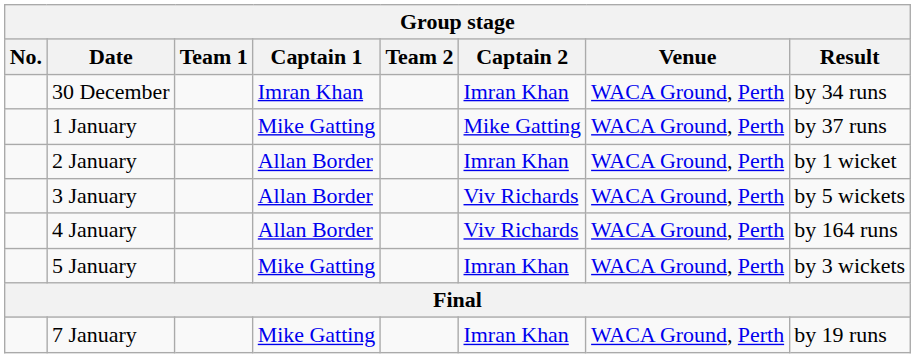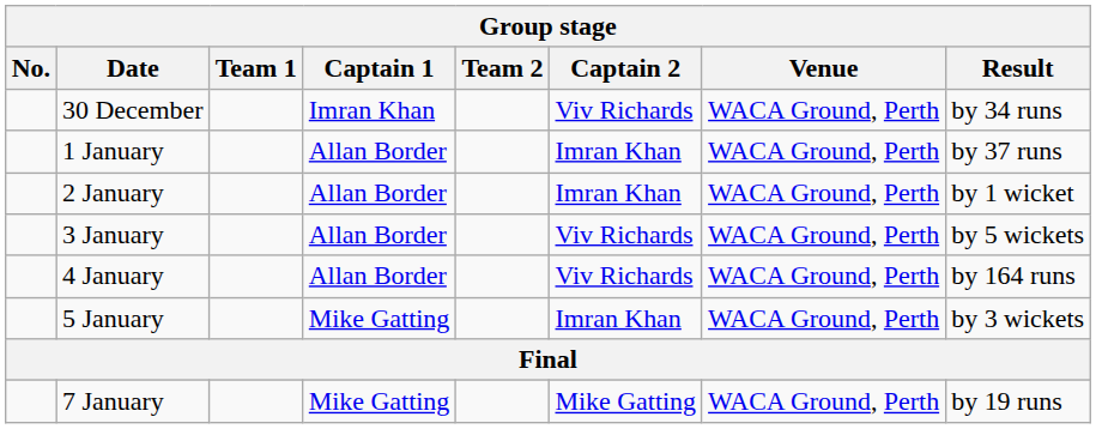30 December | Captain 2: Imran Khan -> Viv Richards
1 January | Captain 1: Mike Gatting -> Allan Border
1 January | Captain 2: Mike Gatting -> Imran Khan
7 January | Captain 2: Imran Khan -> Mike Gatting
